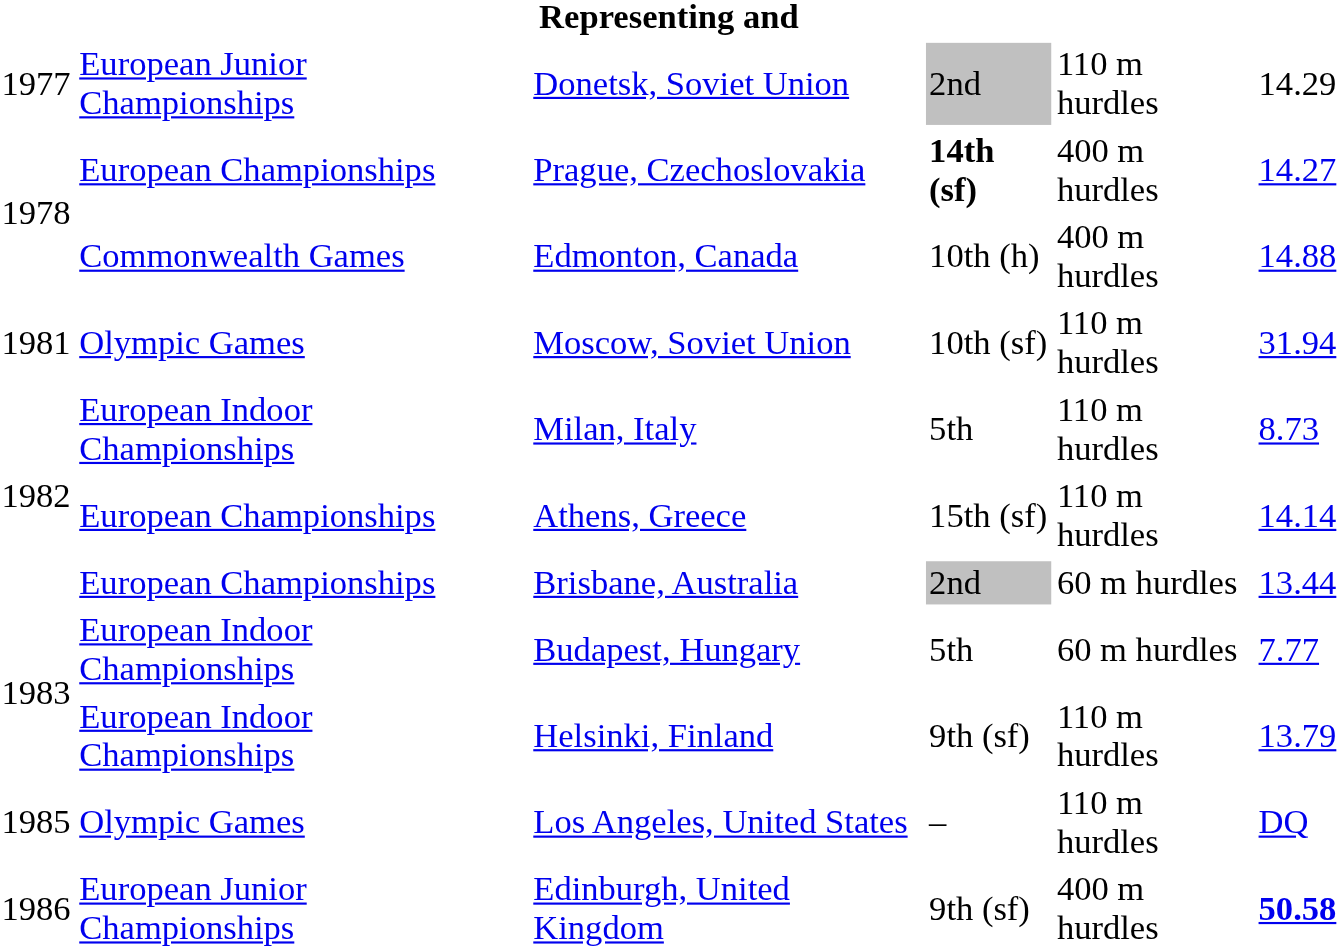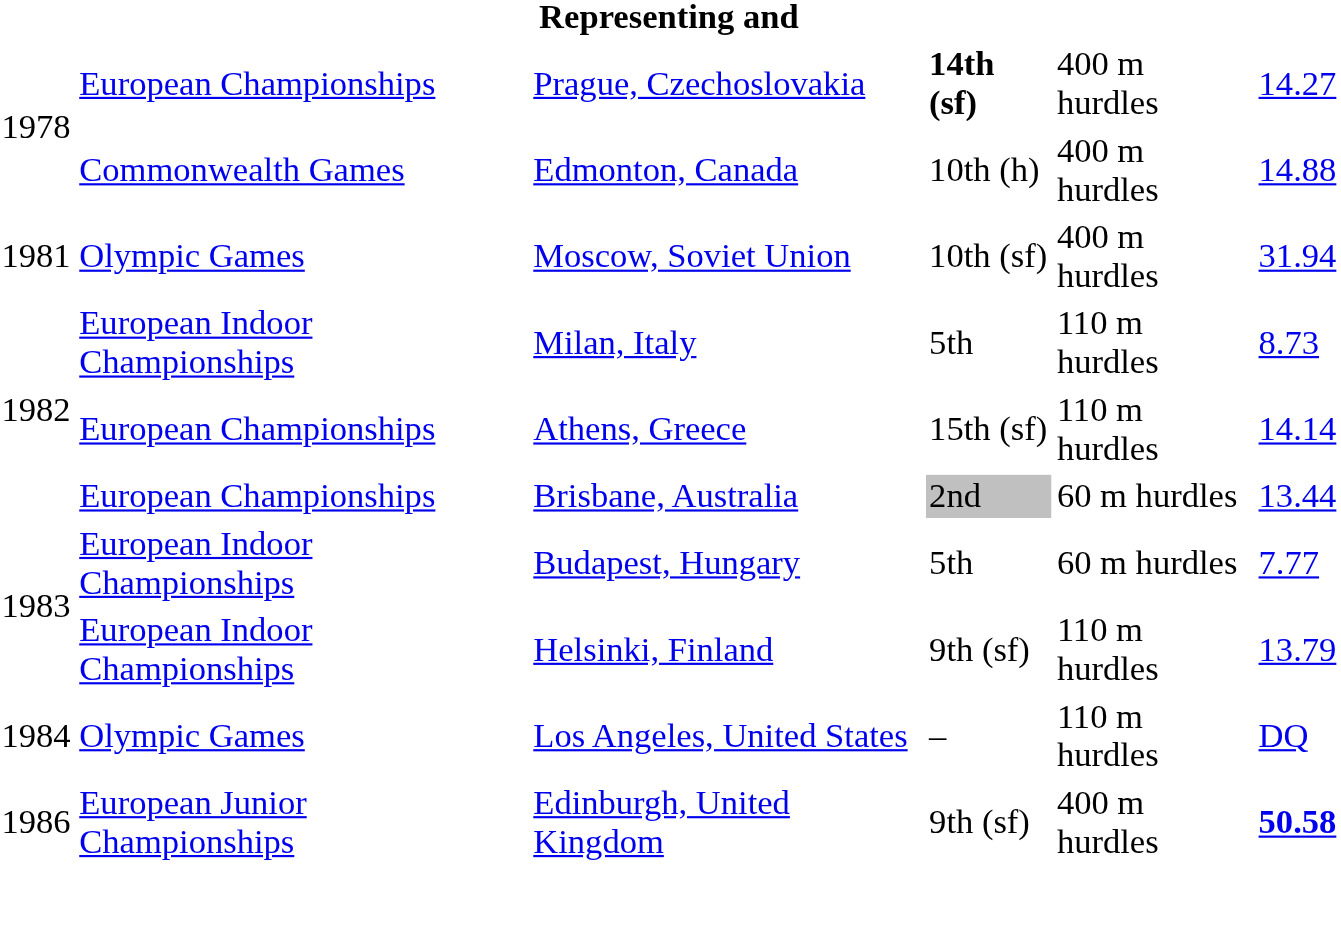- row: 1977 | European Junior Championships | Donetsk, Soviet Union | 2nd | 110 m hurdles | 14.29
Moscow, Soviet Union | column 5: 110 m hurdles -> 400 m hurdles
Los Angeles, United States | column 1: 1985 -> 1984
